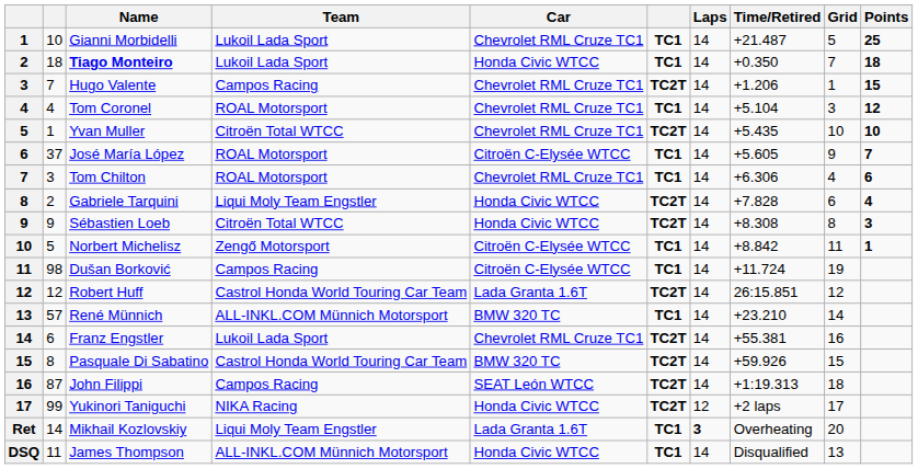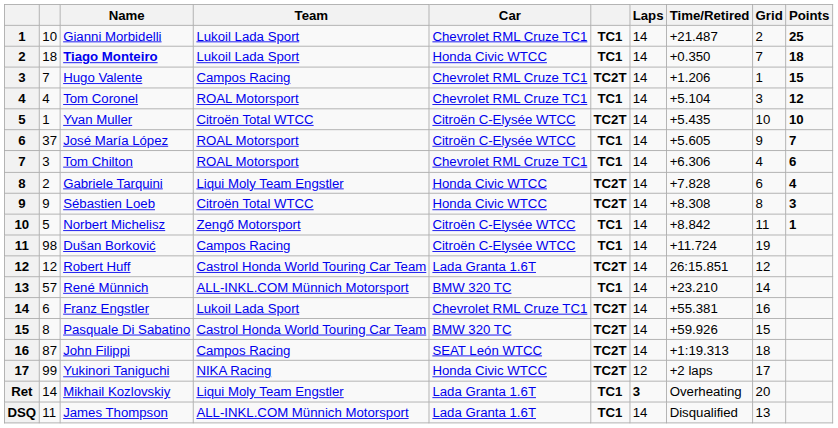Gianni Morbidelli | Grid: 5 -> 2
Yvan Muller | Car: Chevrolet RML Cruze TC1 -> Citroën C-Elysée WTCC
James Thompson | Car: Honda Civic WTCC -> Lada Granta 1.6T
